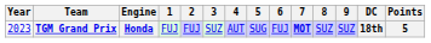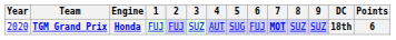TGM Grand Prix | Year: 2023 -> 2020
TGM Grand Prix | Points: 5 -> 6
